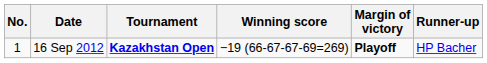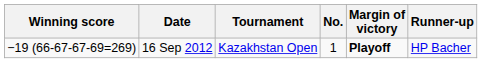columns swapped: No. <-> Winning score
16 Sep 2012 | Tournament: bold -> normal
